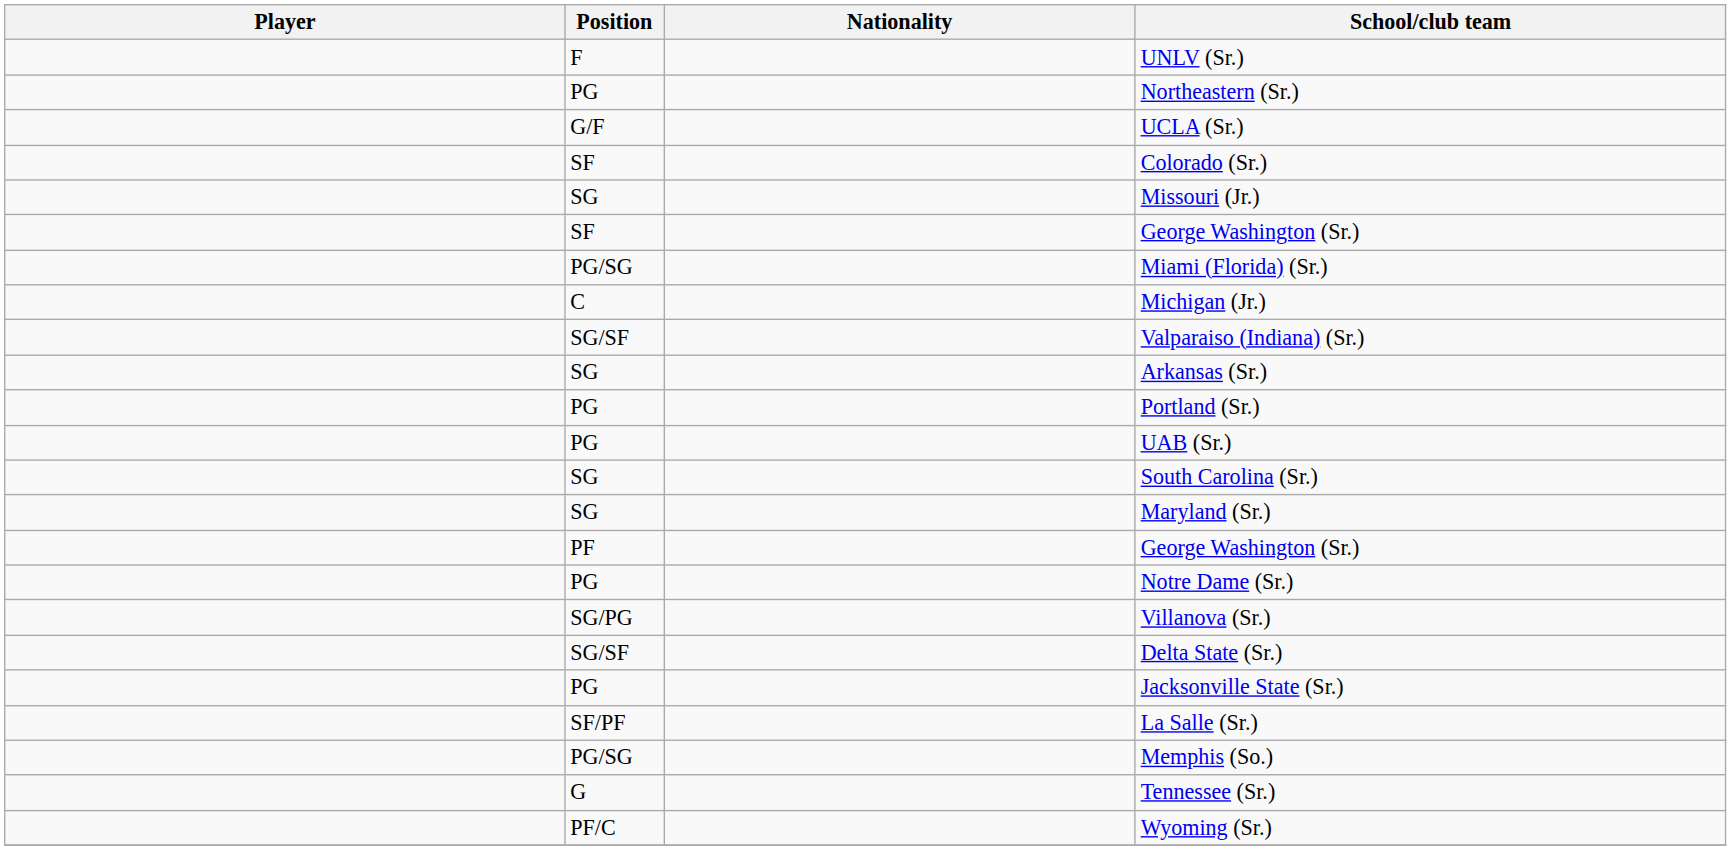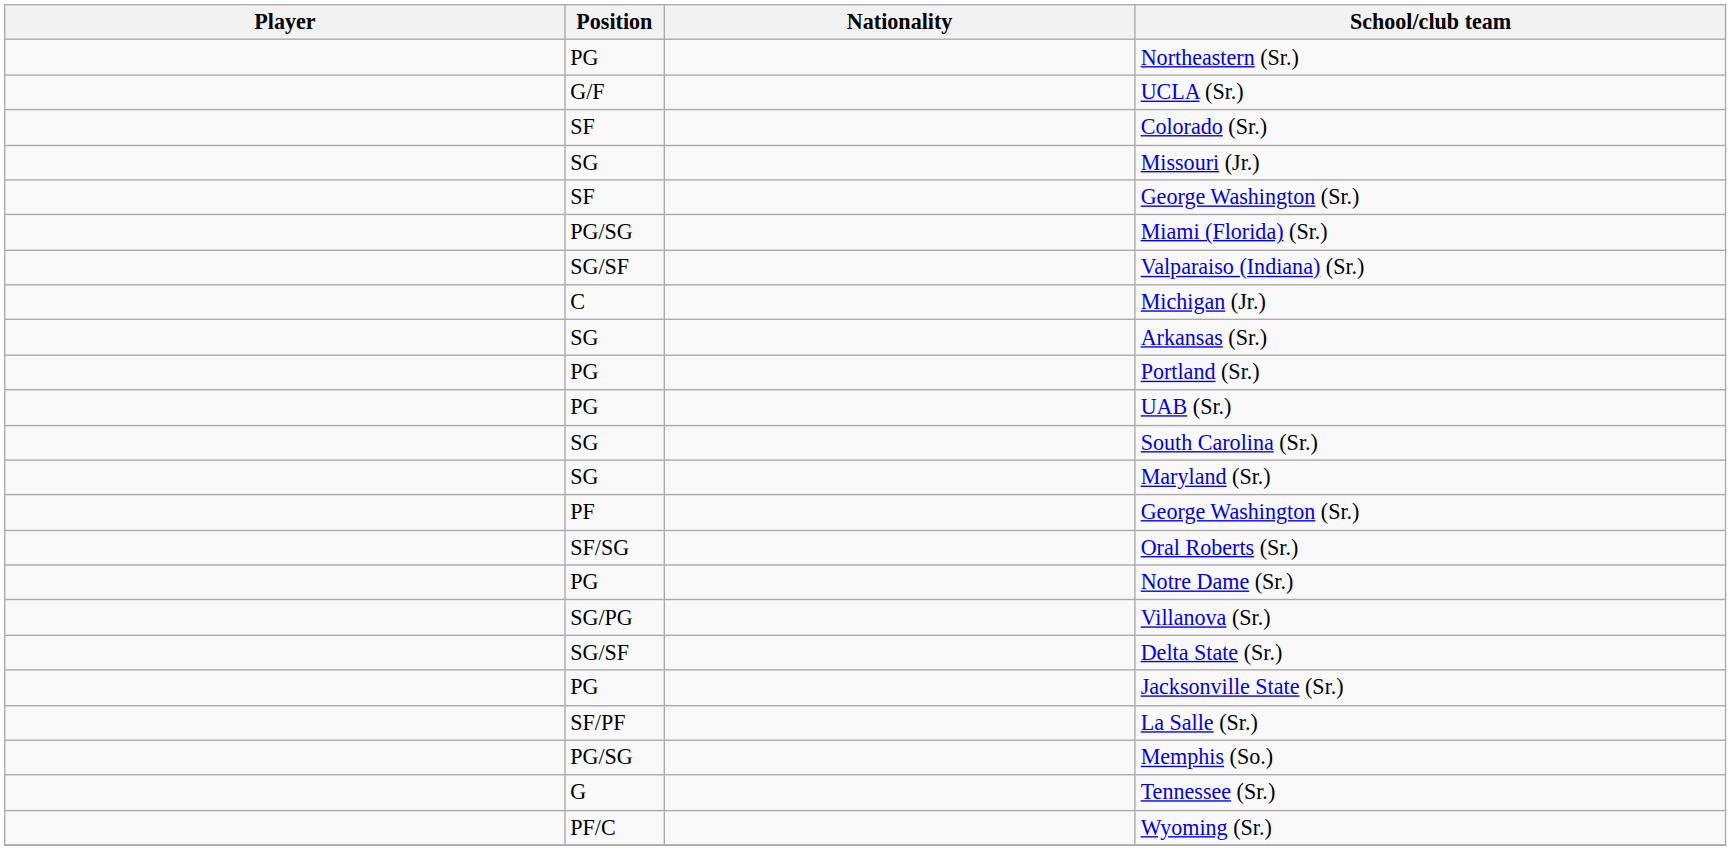- row: F | UNLV (Sr.)
rows swapped: Valparaiso (Indiana) (Sr.) <-> Michigan (Jr.)
+ row: SF/SG | Oral Roberts (Sr.)
